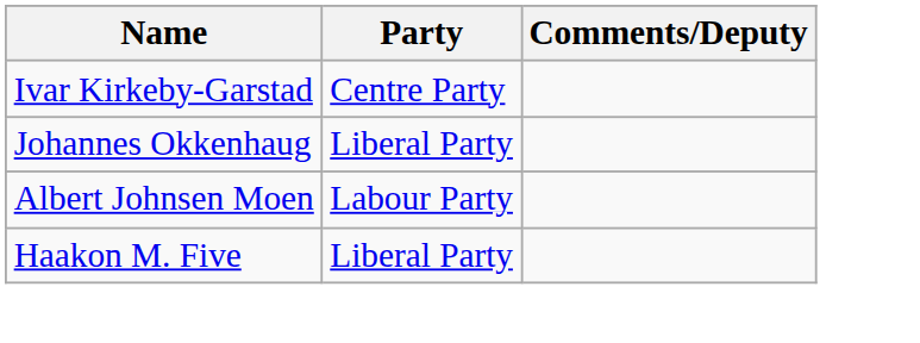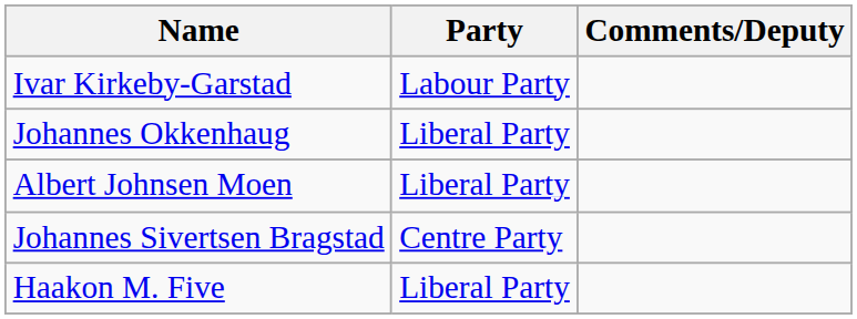Ivar Kirkeby-Garstad | Party: Centre Party -> Labour Party
Albert Johnsen Moen | Party: Labour Party -> Liberal Party
+ row: Johannes Sivertsen Bragstad | Centre Party
